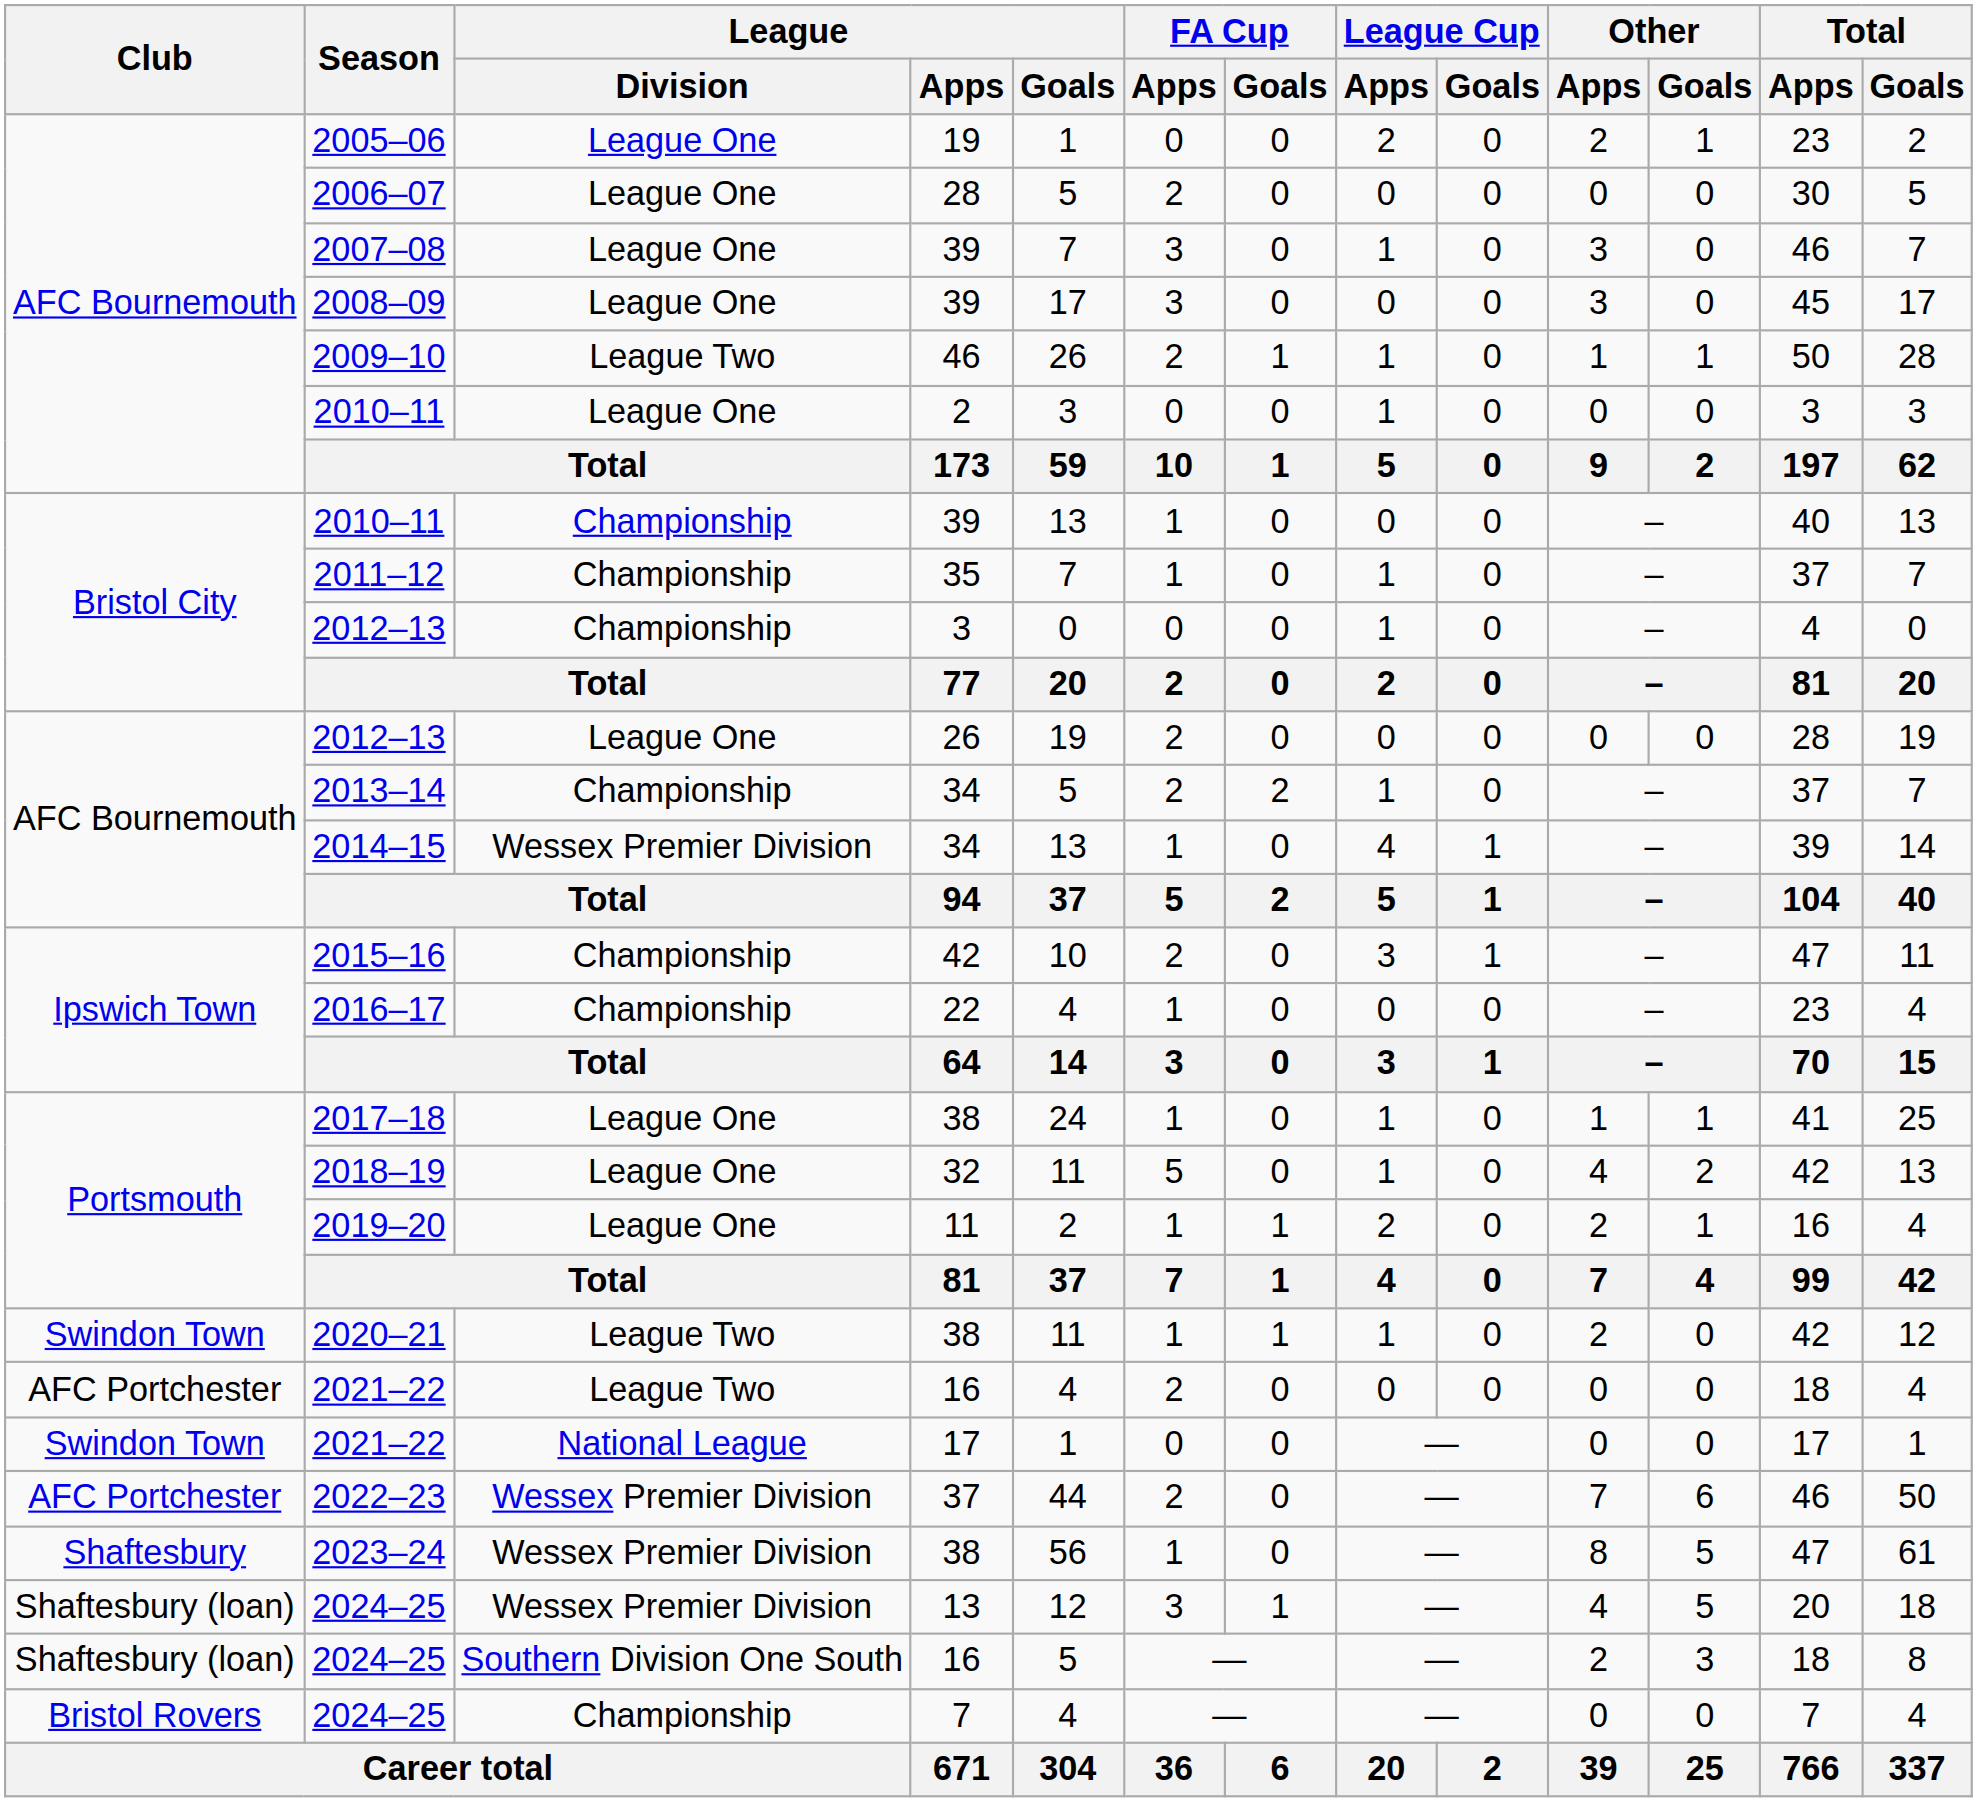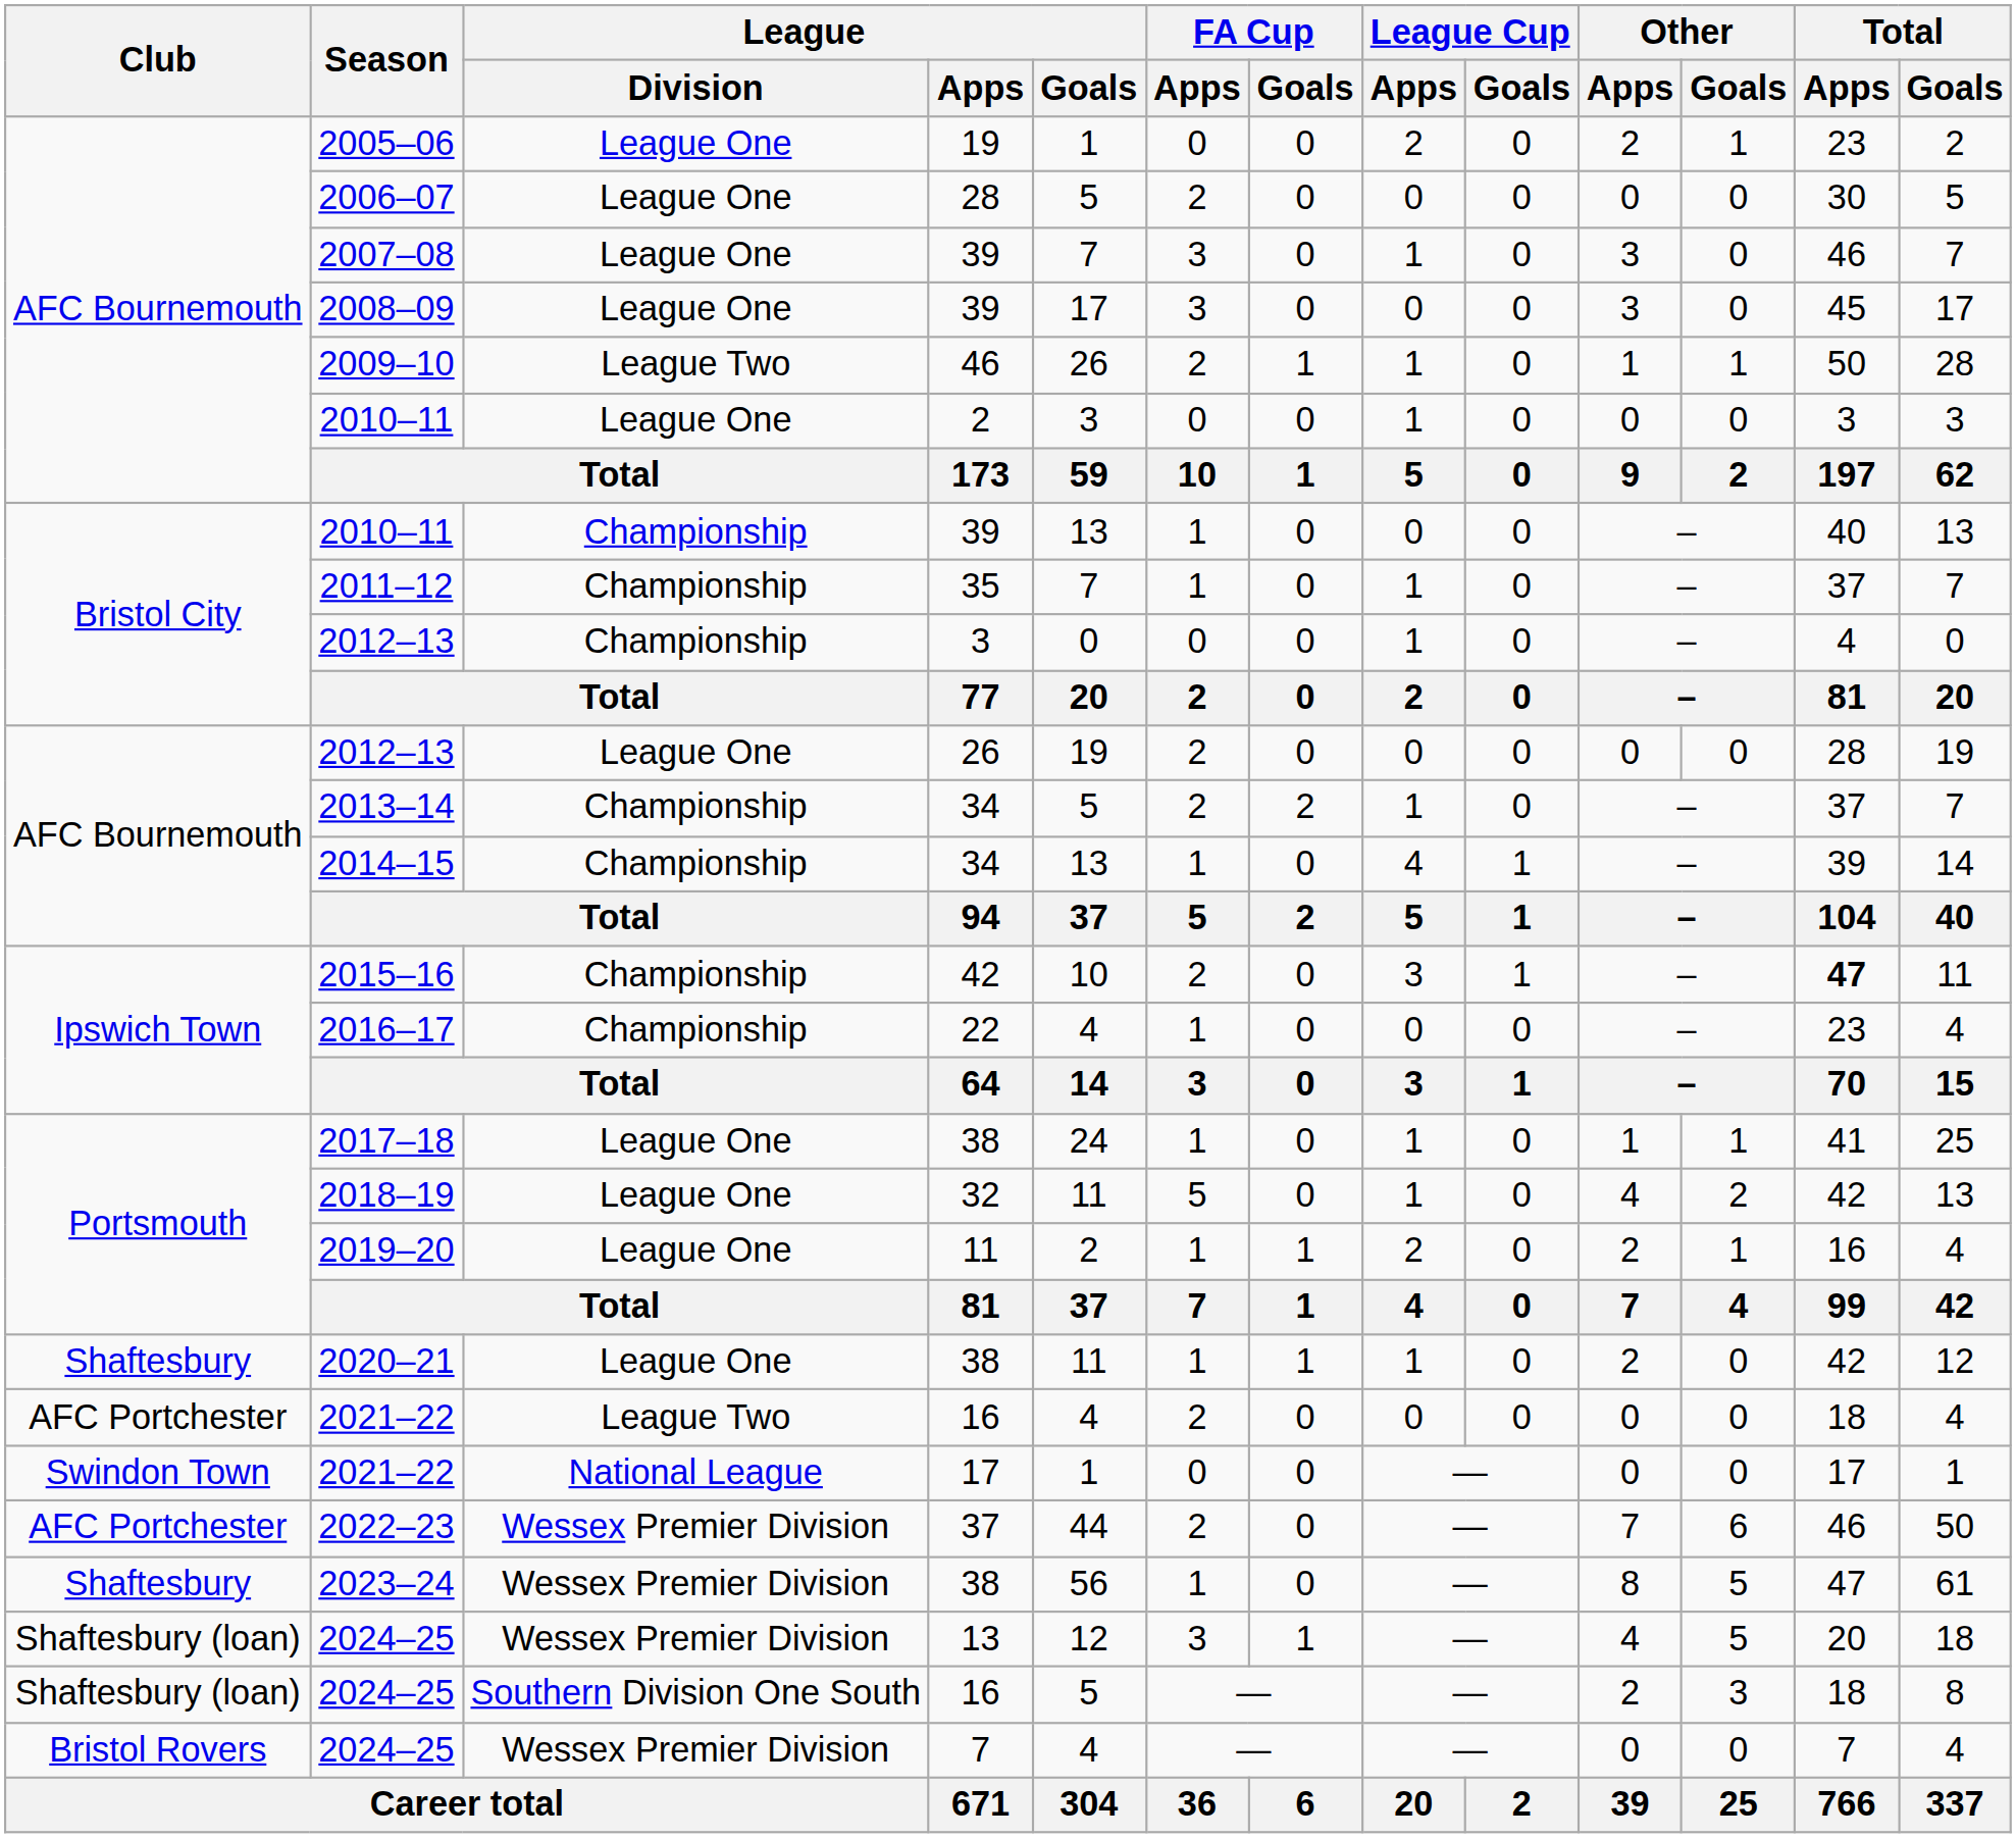2014–15 | League / Division: Wessex Premier Division -> Championship
2015–16 | Total / Apps: normal -> bold
2020–21 | Club: Swindon Town -> Shaftesbury
2020–21 | League / Division: League Two -> League One
2024–25 / 7 | League / Division: Championship -> Wessex Premier Division
